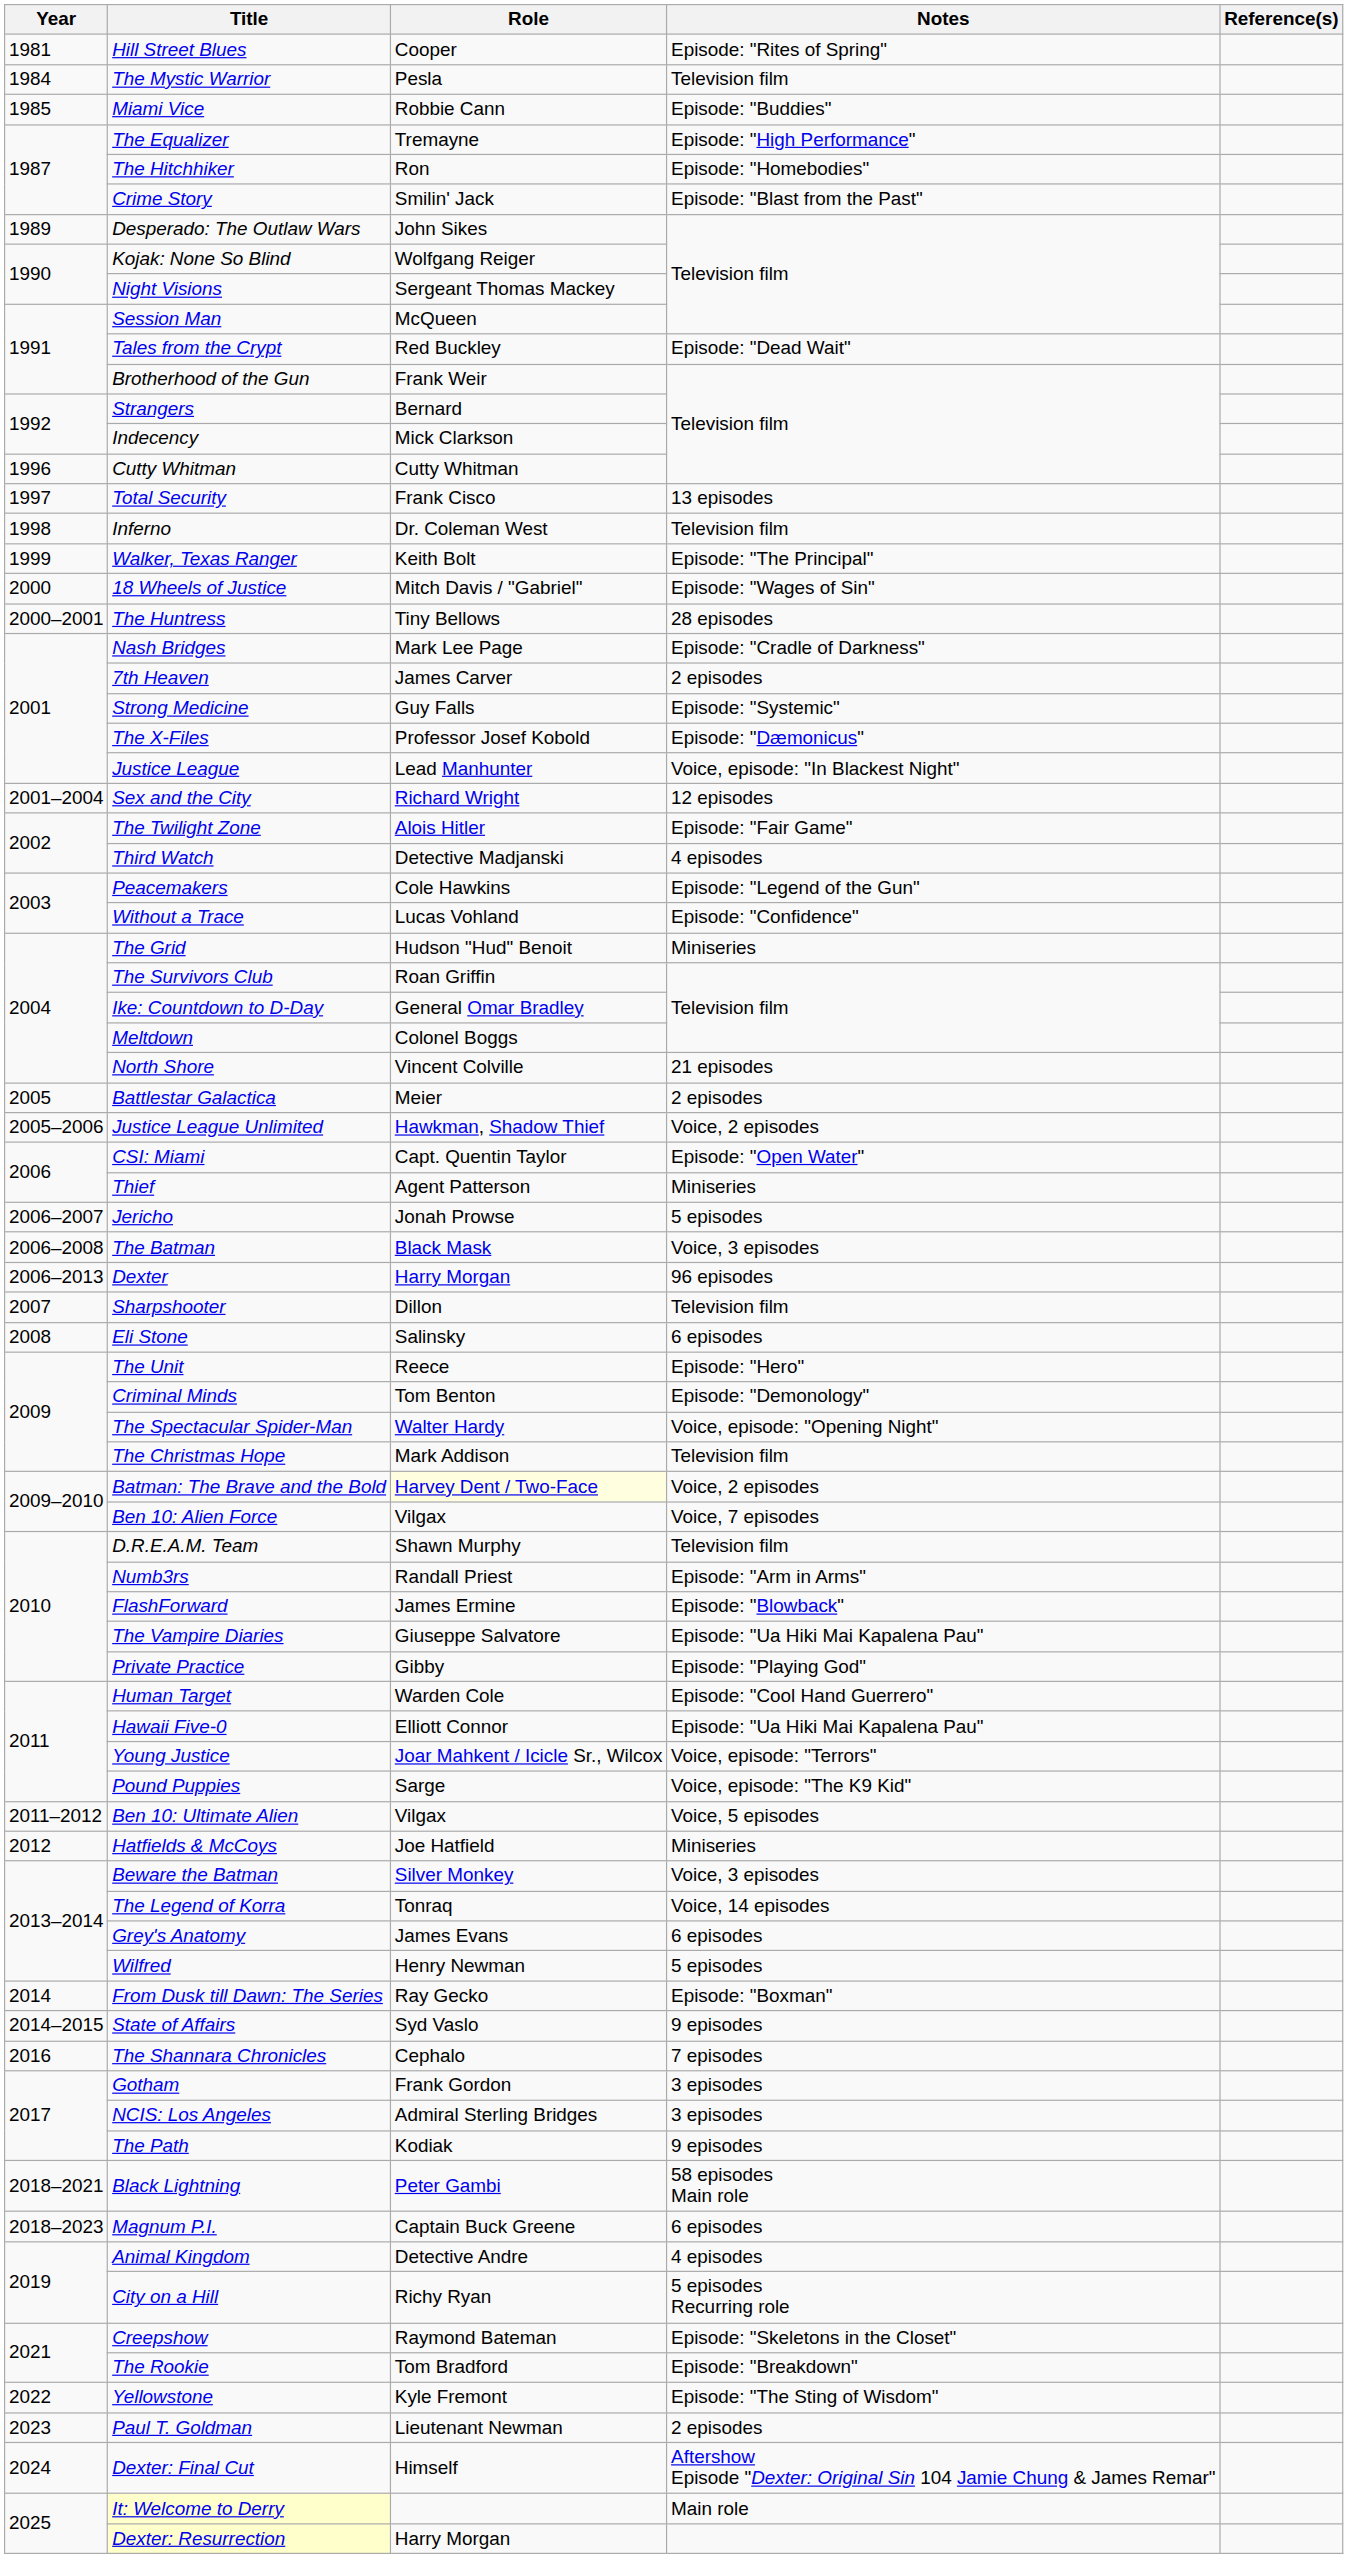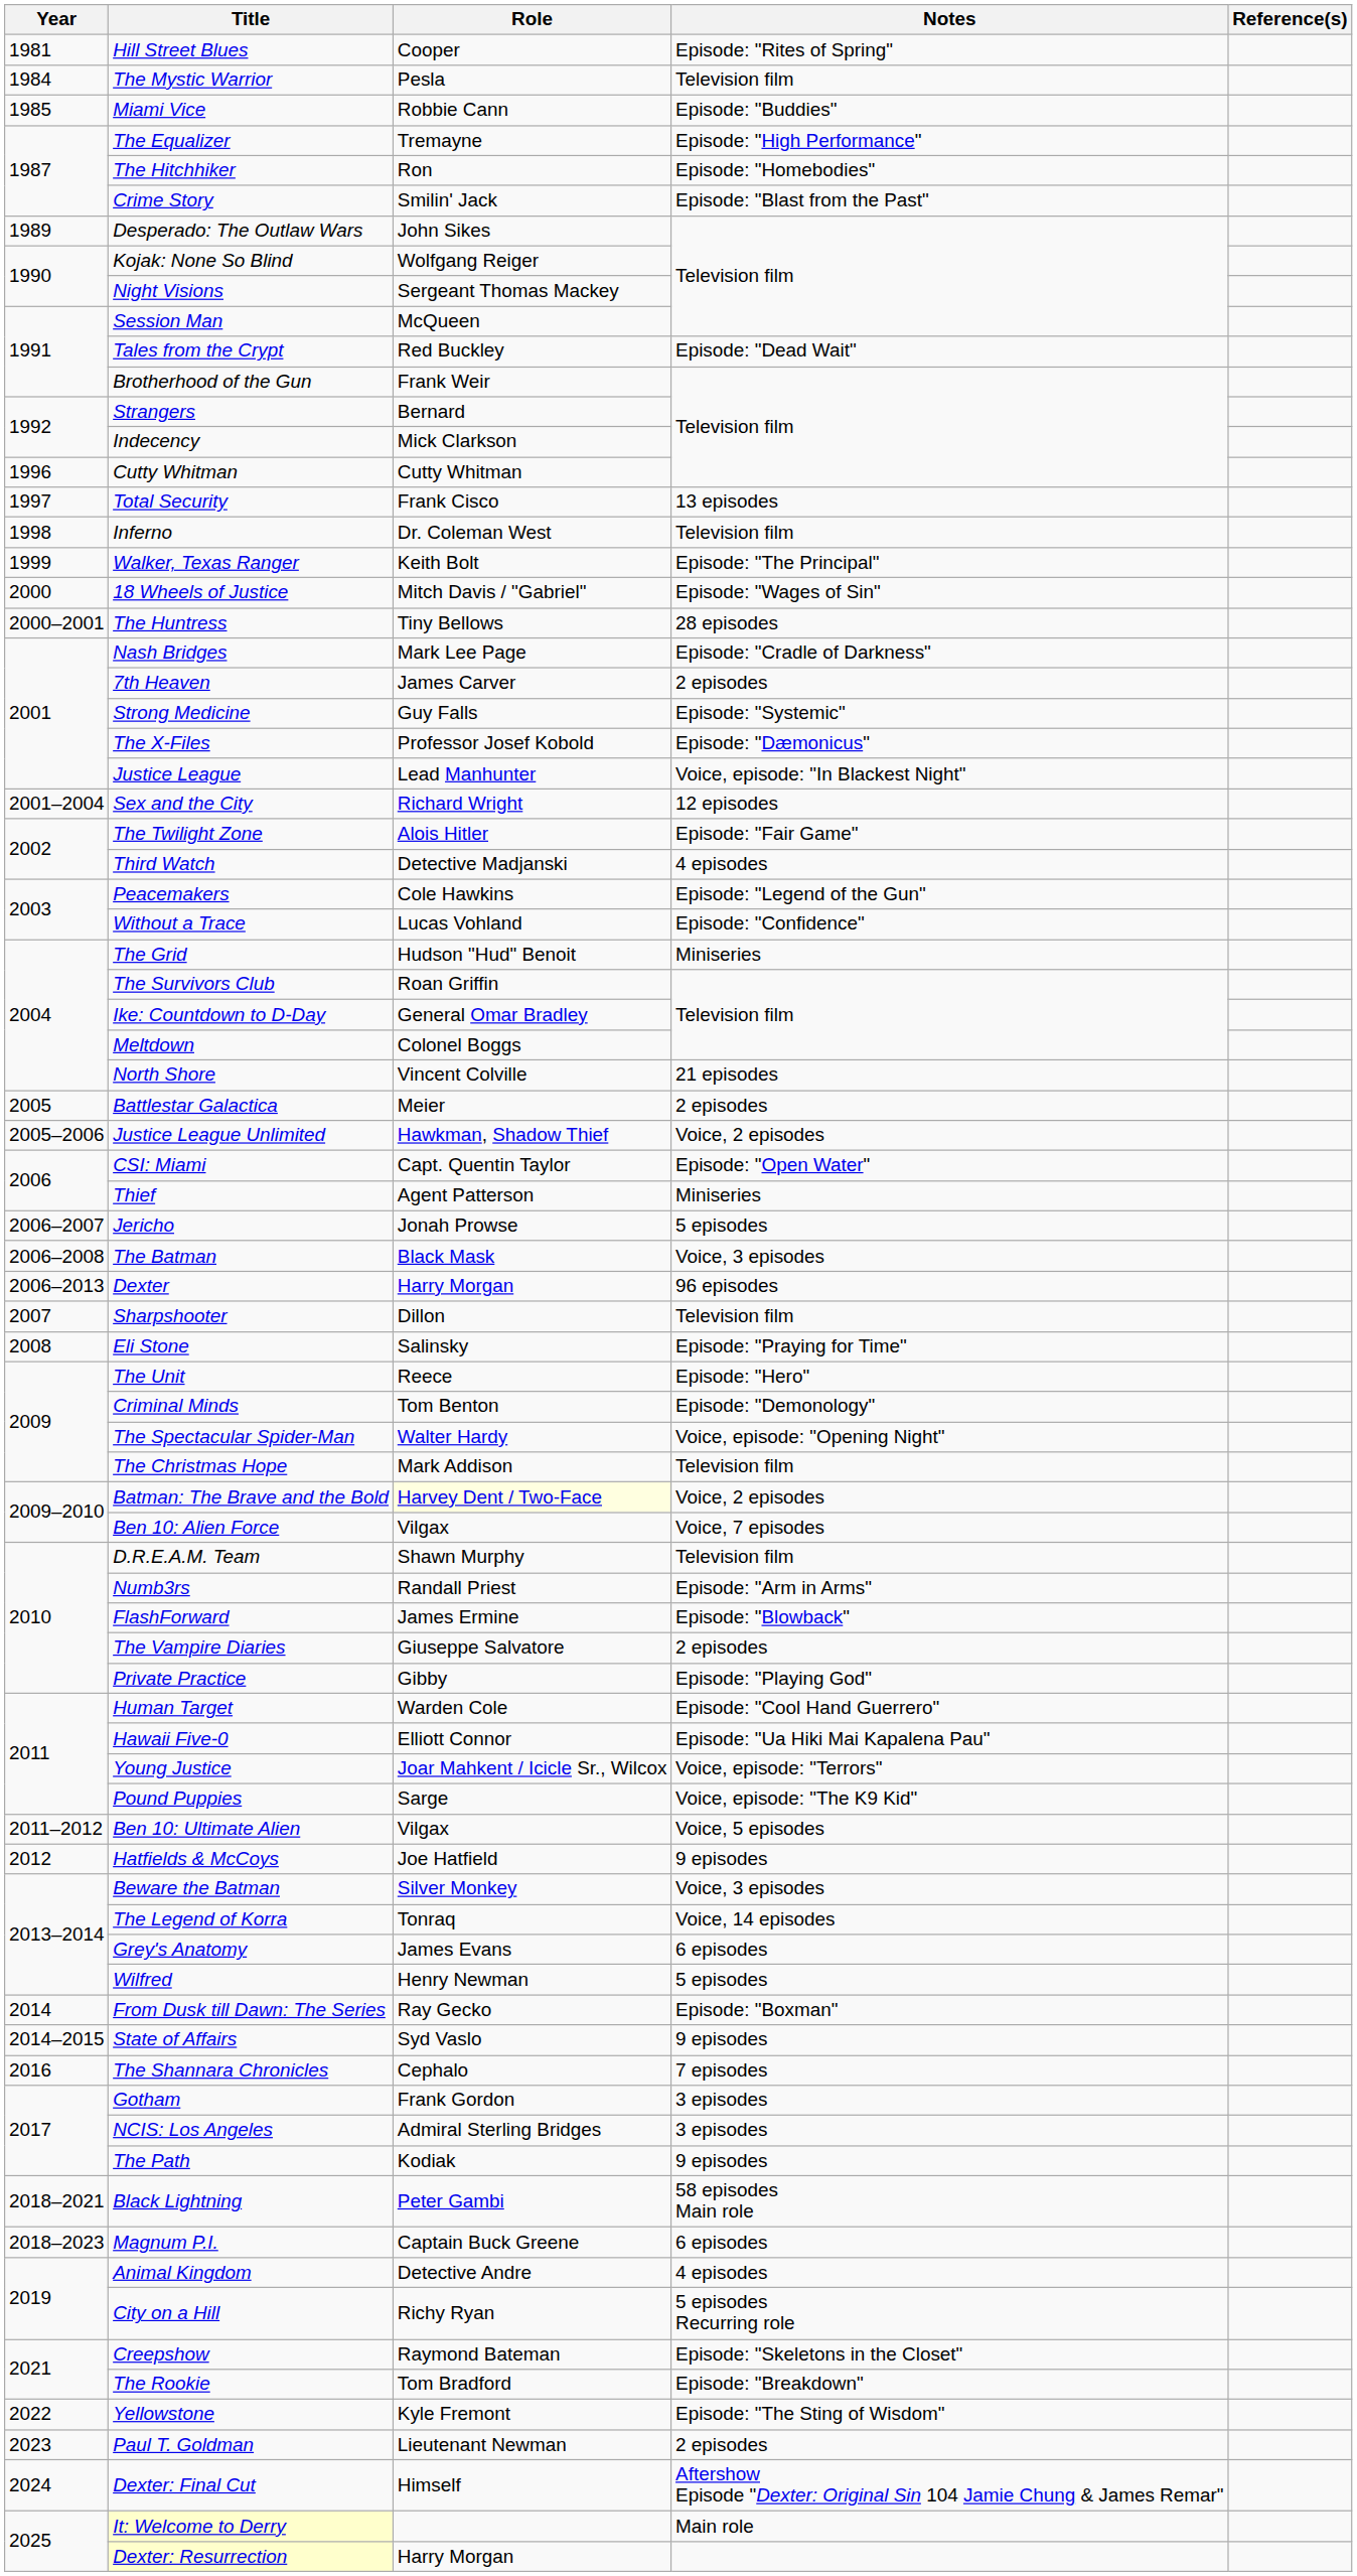Eli Stone | Notes: 6 episodes -> Episode: "Praying for Time"
The Vampire Diaries | Notes: Episode: "Ua Hiki Mai Kapalena Pau" -> 2 episodes
Hatfields & McCoys | Notes: Miniseries -> 9 episodes
